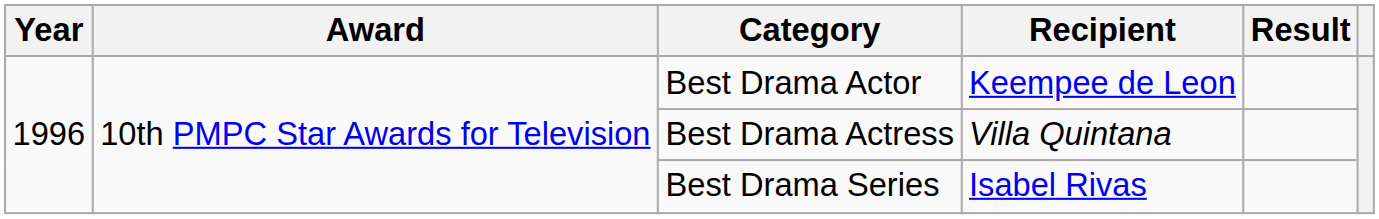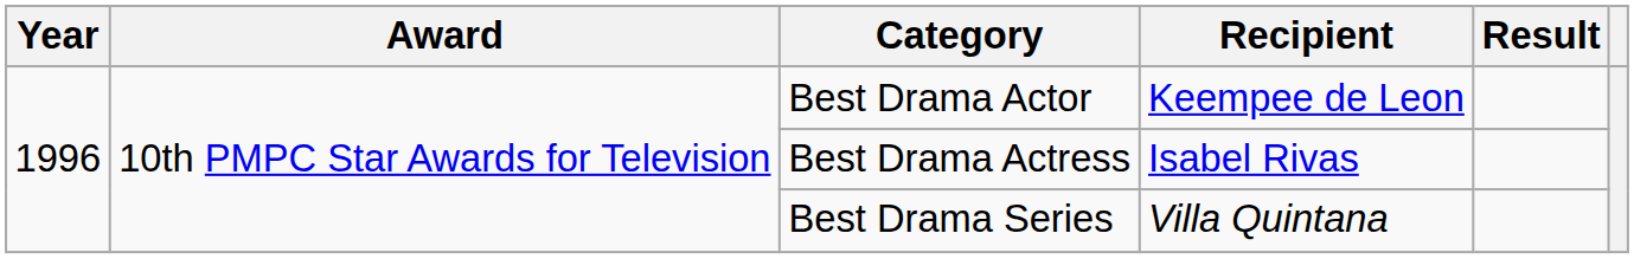Best Drama Actress | Recipient: Villa Quintana -> Isabel Rivas
Best Drama Series | Recipient: Isabel Rivas -> Villa Quintana
